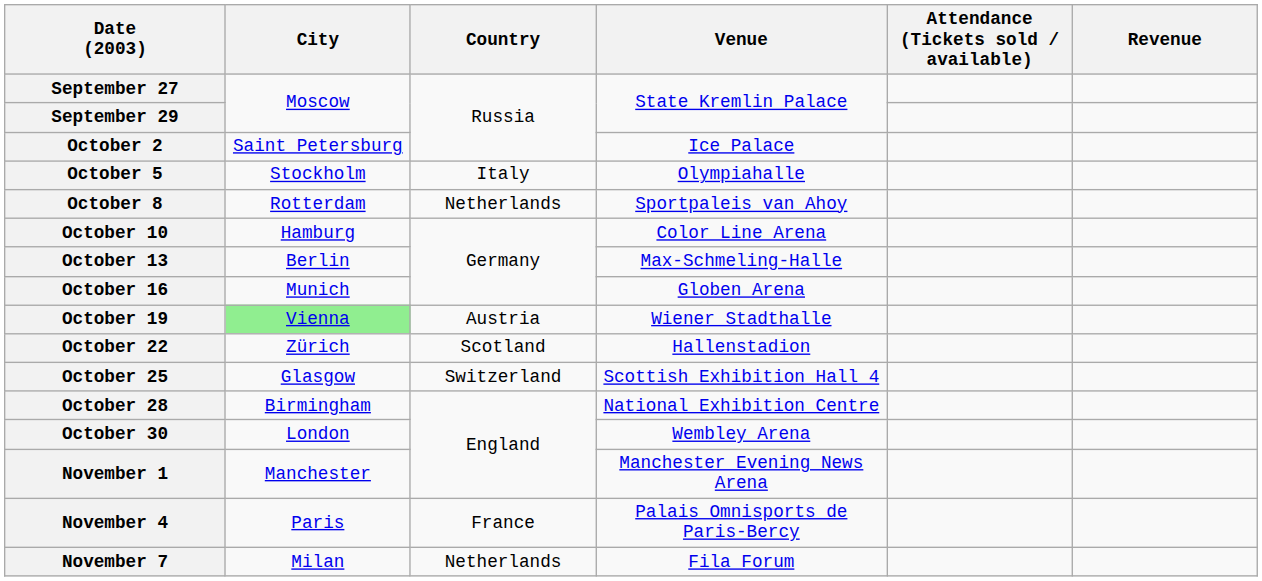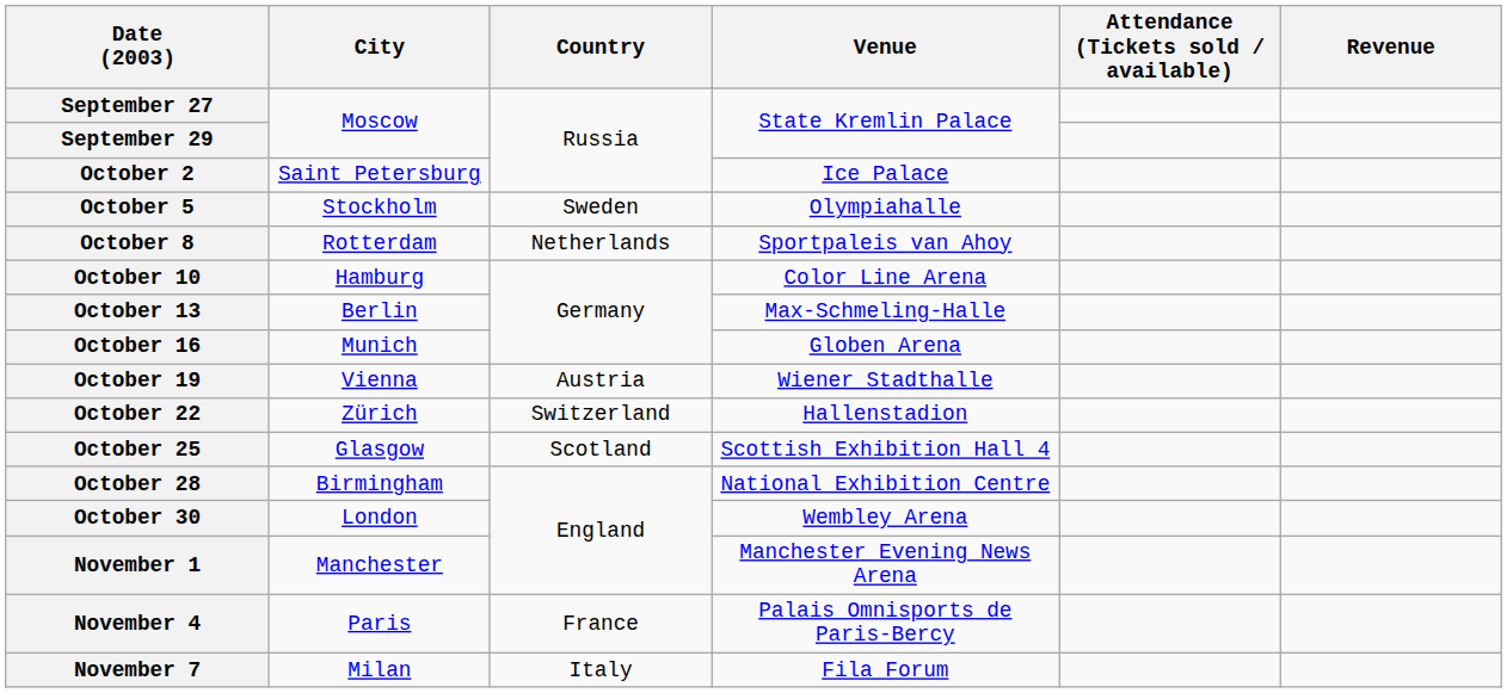October 5 | Country: Italy -> Sweden
October 19 | City: lightgreen background -> no background
October 22 | Country: Scotland -> Switzerland
October 25 | Country: Switzerland -> Scotland
November 7 | Country: Netherlands -> Italy
